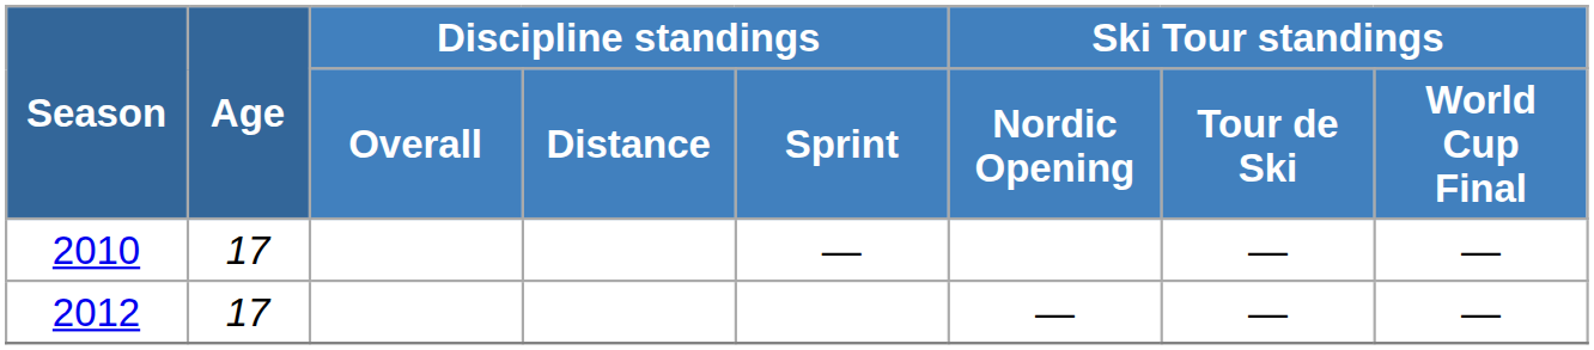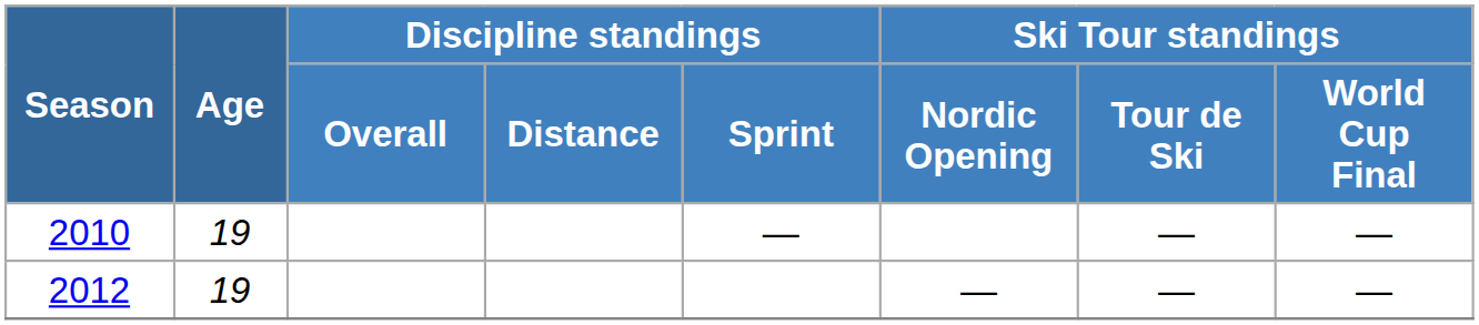2010 | Age: 17 -> 19
2012 | Age: 17 -> 19
